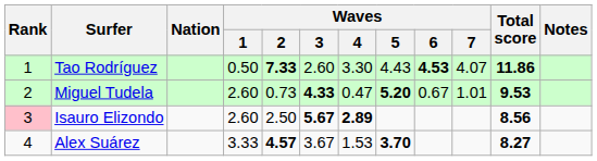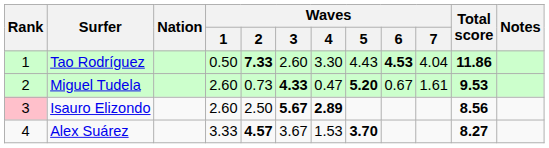Tao Rodríguez | Waves / 7: 4.07 -> 4.04
Miguel Tudela | Waves / 7: 1.01 -> 1.61
